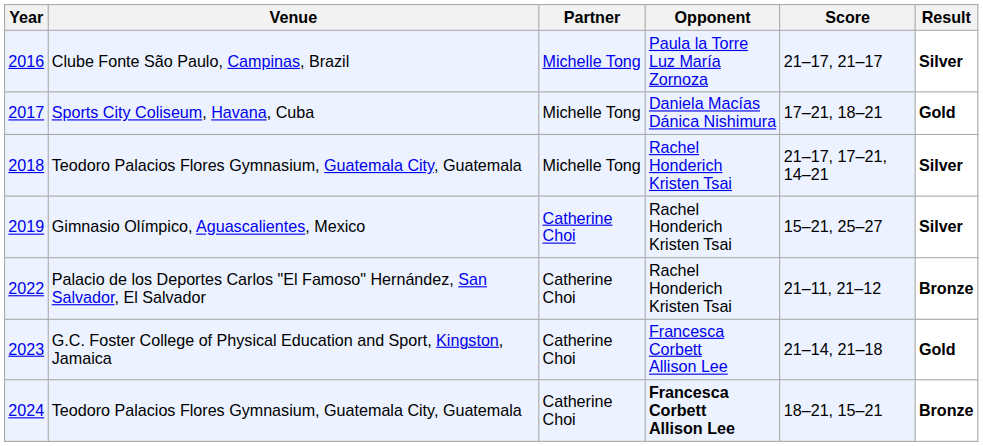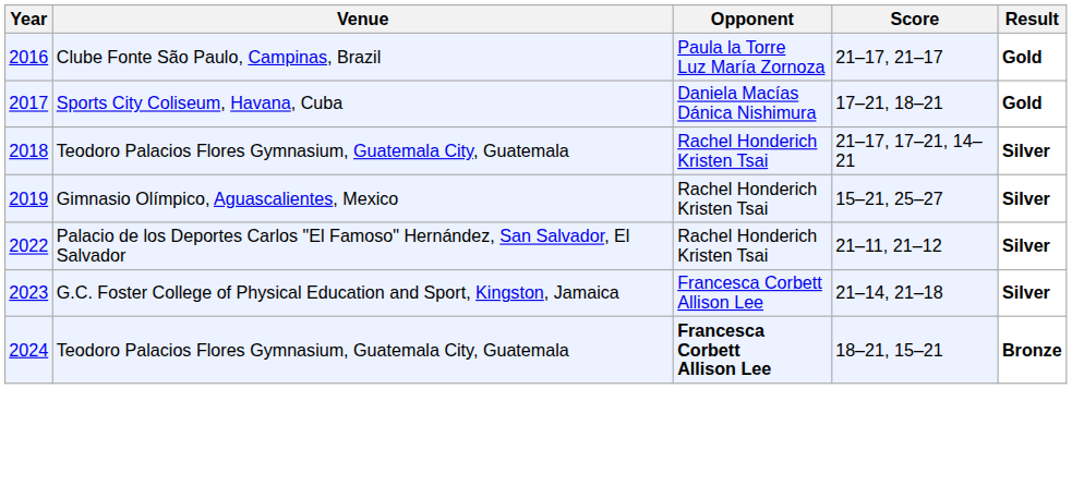- column: Partner | Michelle Tong | Michelle Tong | Michelle Tong | Catherine Choi | Catherine Choi | Catherine Choi | Catherine Choi
2016 | Result: Silver -> Gold
2022 | Result: Bronze -> Silver
2023 | Result: Gold -> Silver
